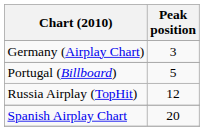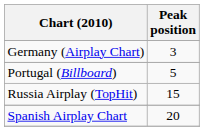Russia Airplay (TopHit) | Peak position: 12 -> 15
